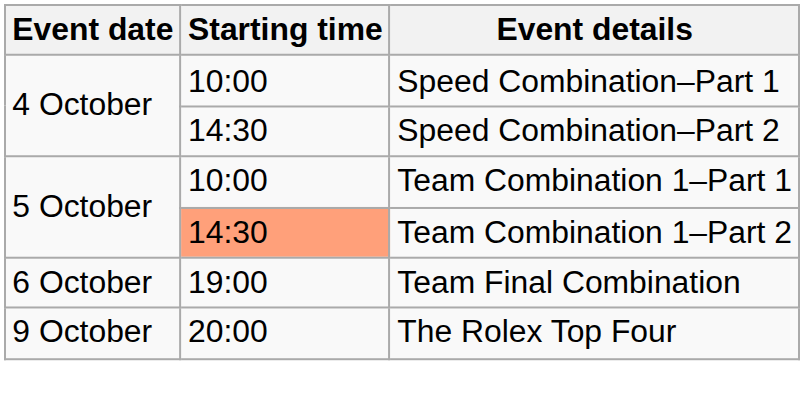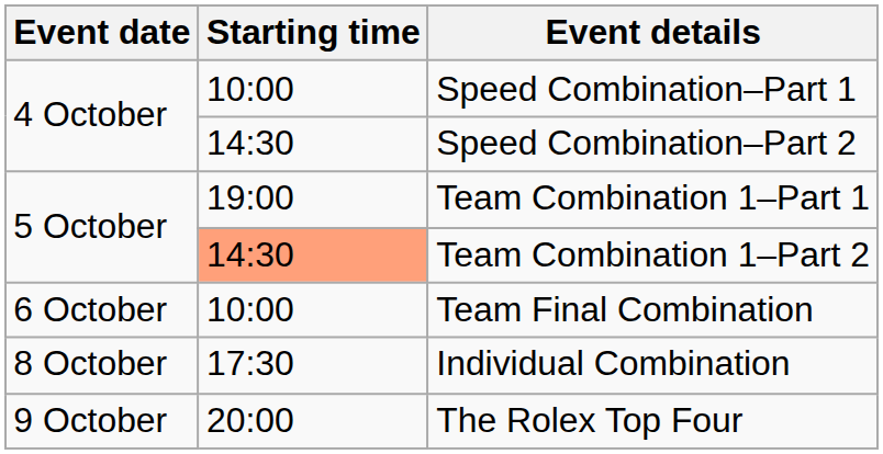Team Combination 1–Part 1 | Starting time: 10:00 -> 19:00
Team Final Combination | Starting time: 19:00 -> 10:00
+ row: 8 October | 17:30 | Individual Combination
